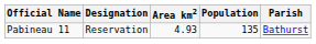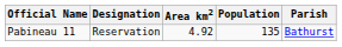Pabineau 11 | Area km2: 4.93 -> 4.92
